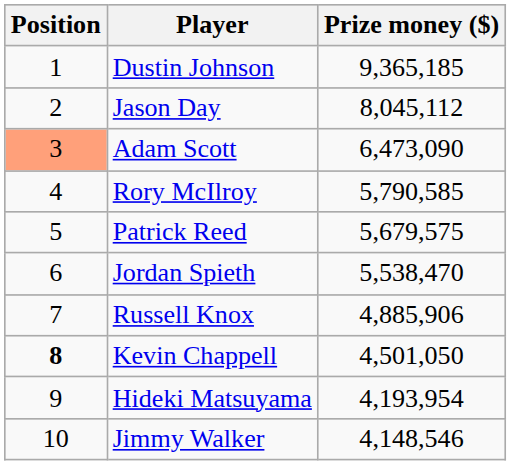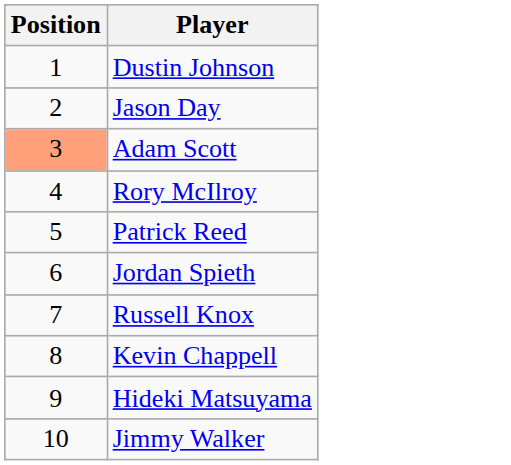- column: Prize money ($) | 9,365,185 | 8,045,112 | 6,473,090 | 5,790,585 | 5,679,575 | 5,538,470 | 4,885,906 | 4,501,050 | 4,193,954 | 4,148,546
Kevin Chappell | Position: bold -> normal
